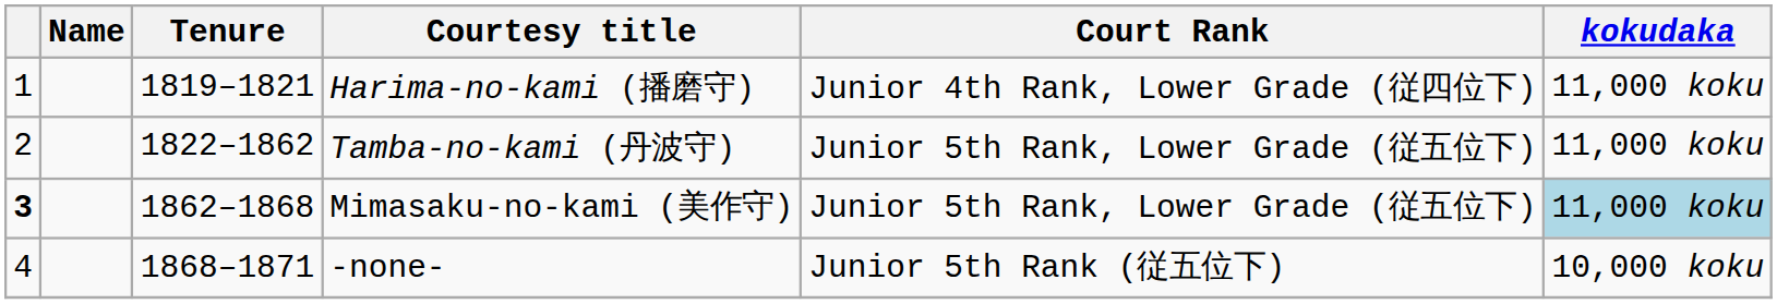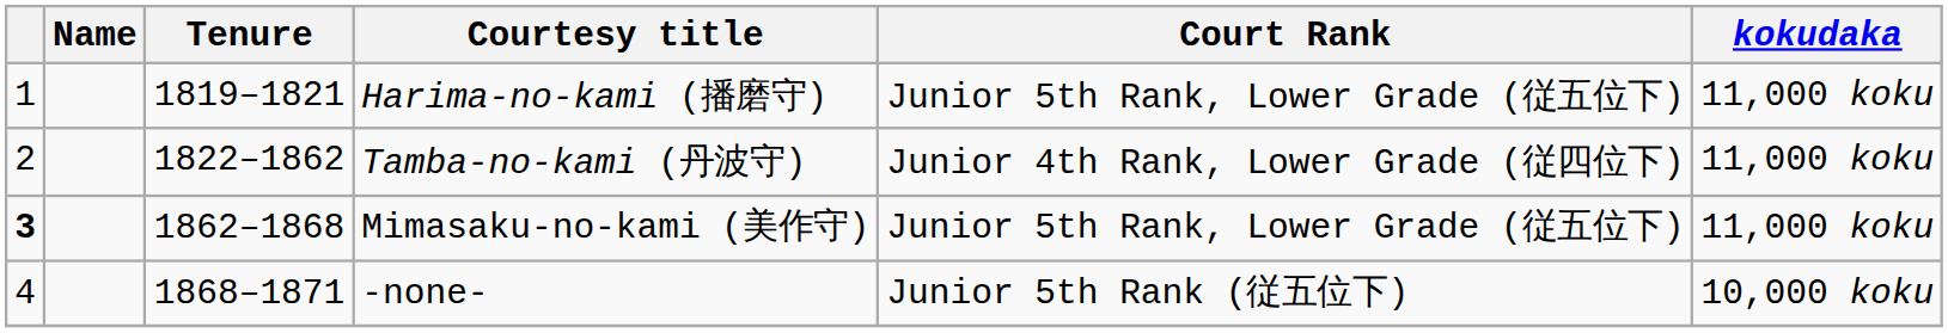Harima-no-kami (播磨守) | Court Rank: Junior 4th Rank, Lower Grade (従四位下) -> Junior 5th Rank, Lower Grade (従五位下)
Tamba-no-kami (丹波守) | Court Rank: Junior 5th Rank, Lower Grade (従五位下) -> Junior 4th Rank, Lower Grade (従四位下)
Mimasaku-no-kami (美作守) | kokudaka: lightblue background -> no background
